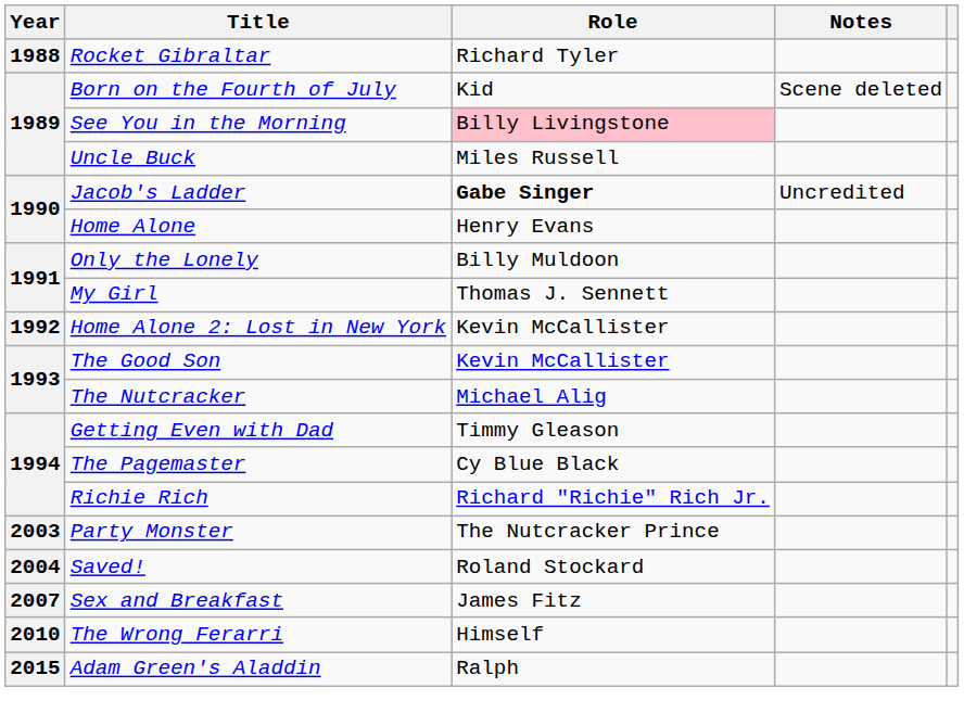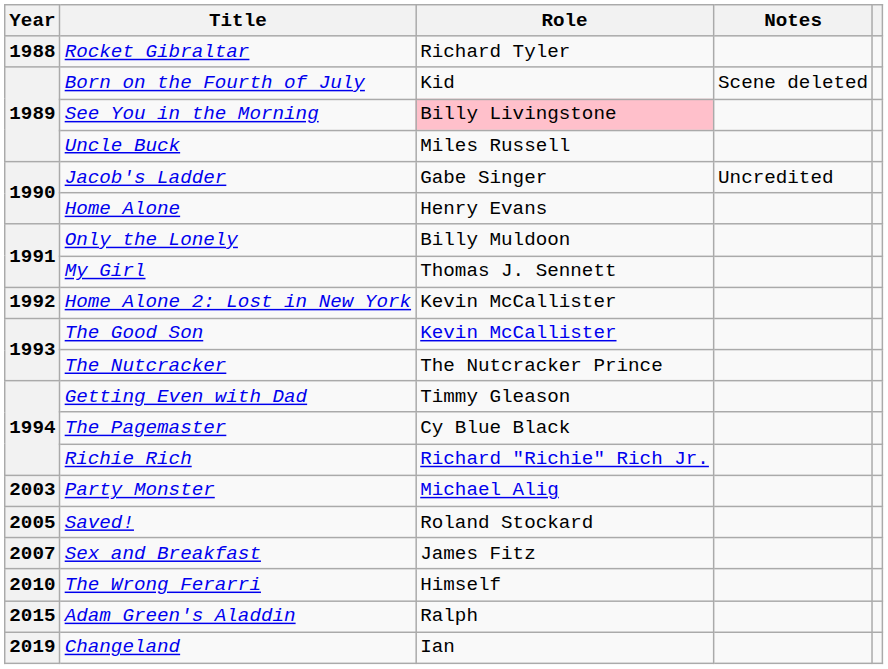Jacob's Ladder | Role: bold -> normal
The Nutcracker | Role: Michael Alig -> The Nutcracker Prince
Party Monster | Role: The Nutcracker Prince -> Michael Alig
Saved! | Year: 2004 -> 2005
+ row: 2019 | Changeland | Ian
